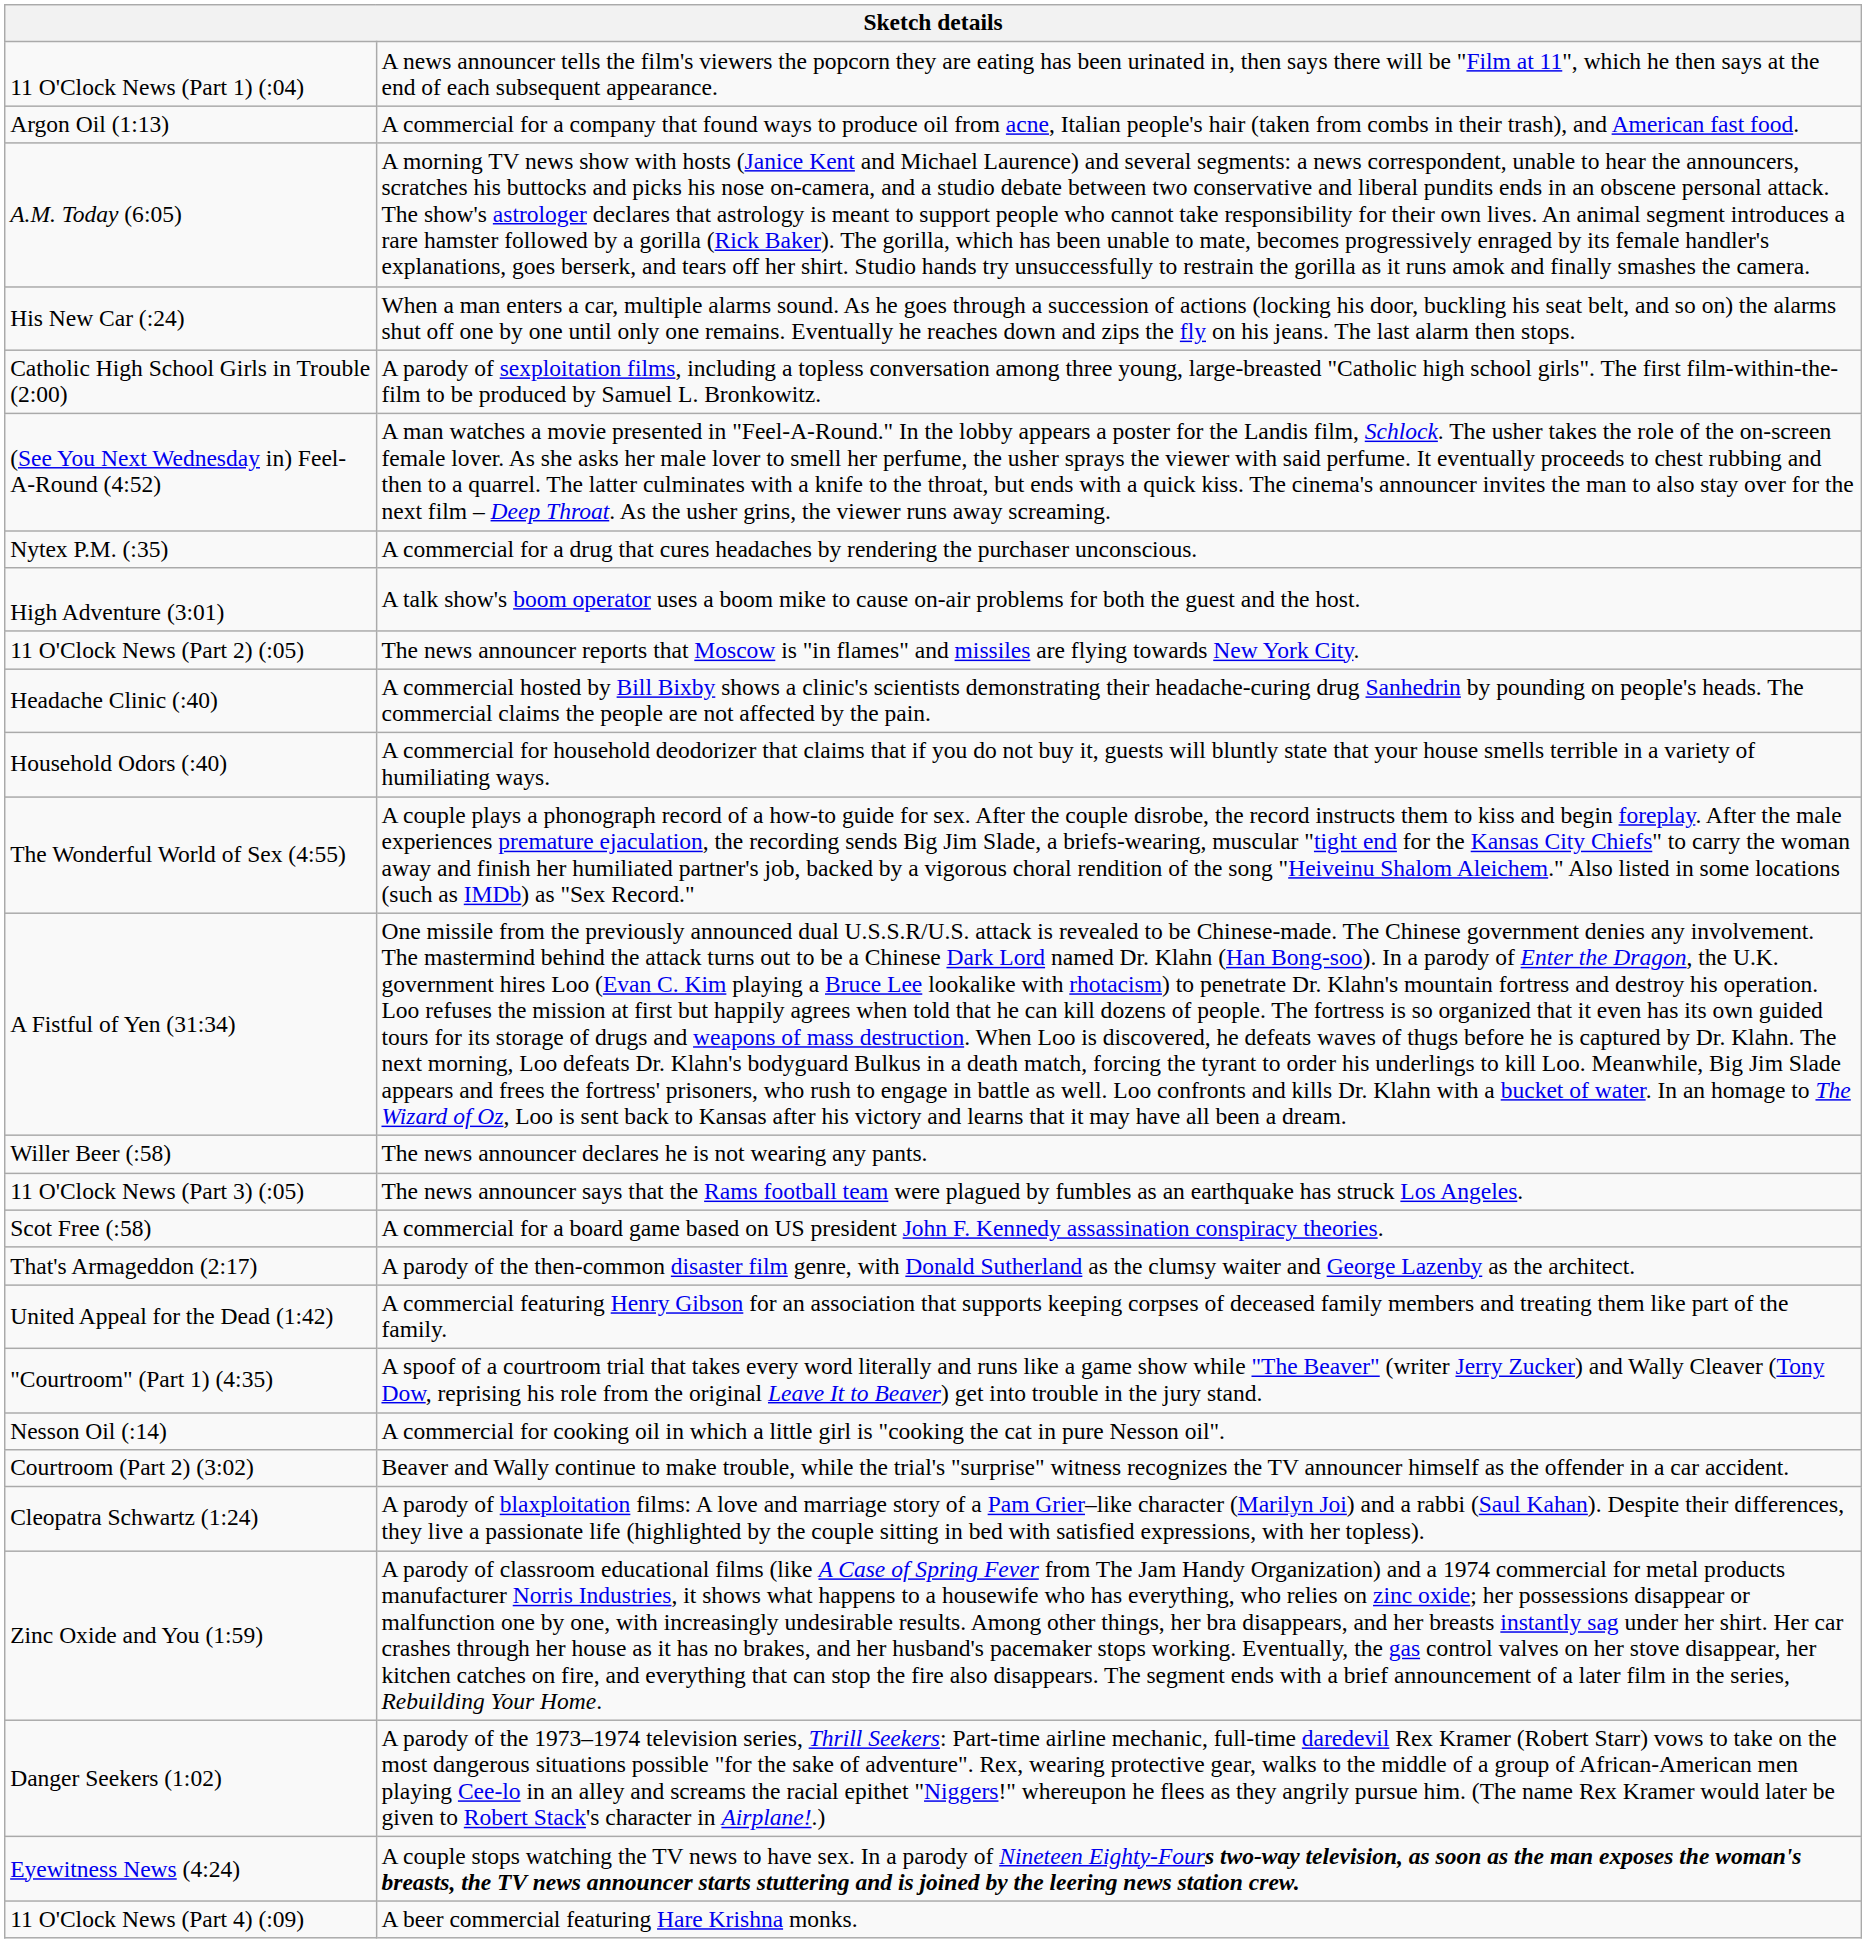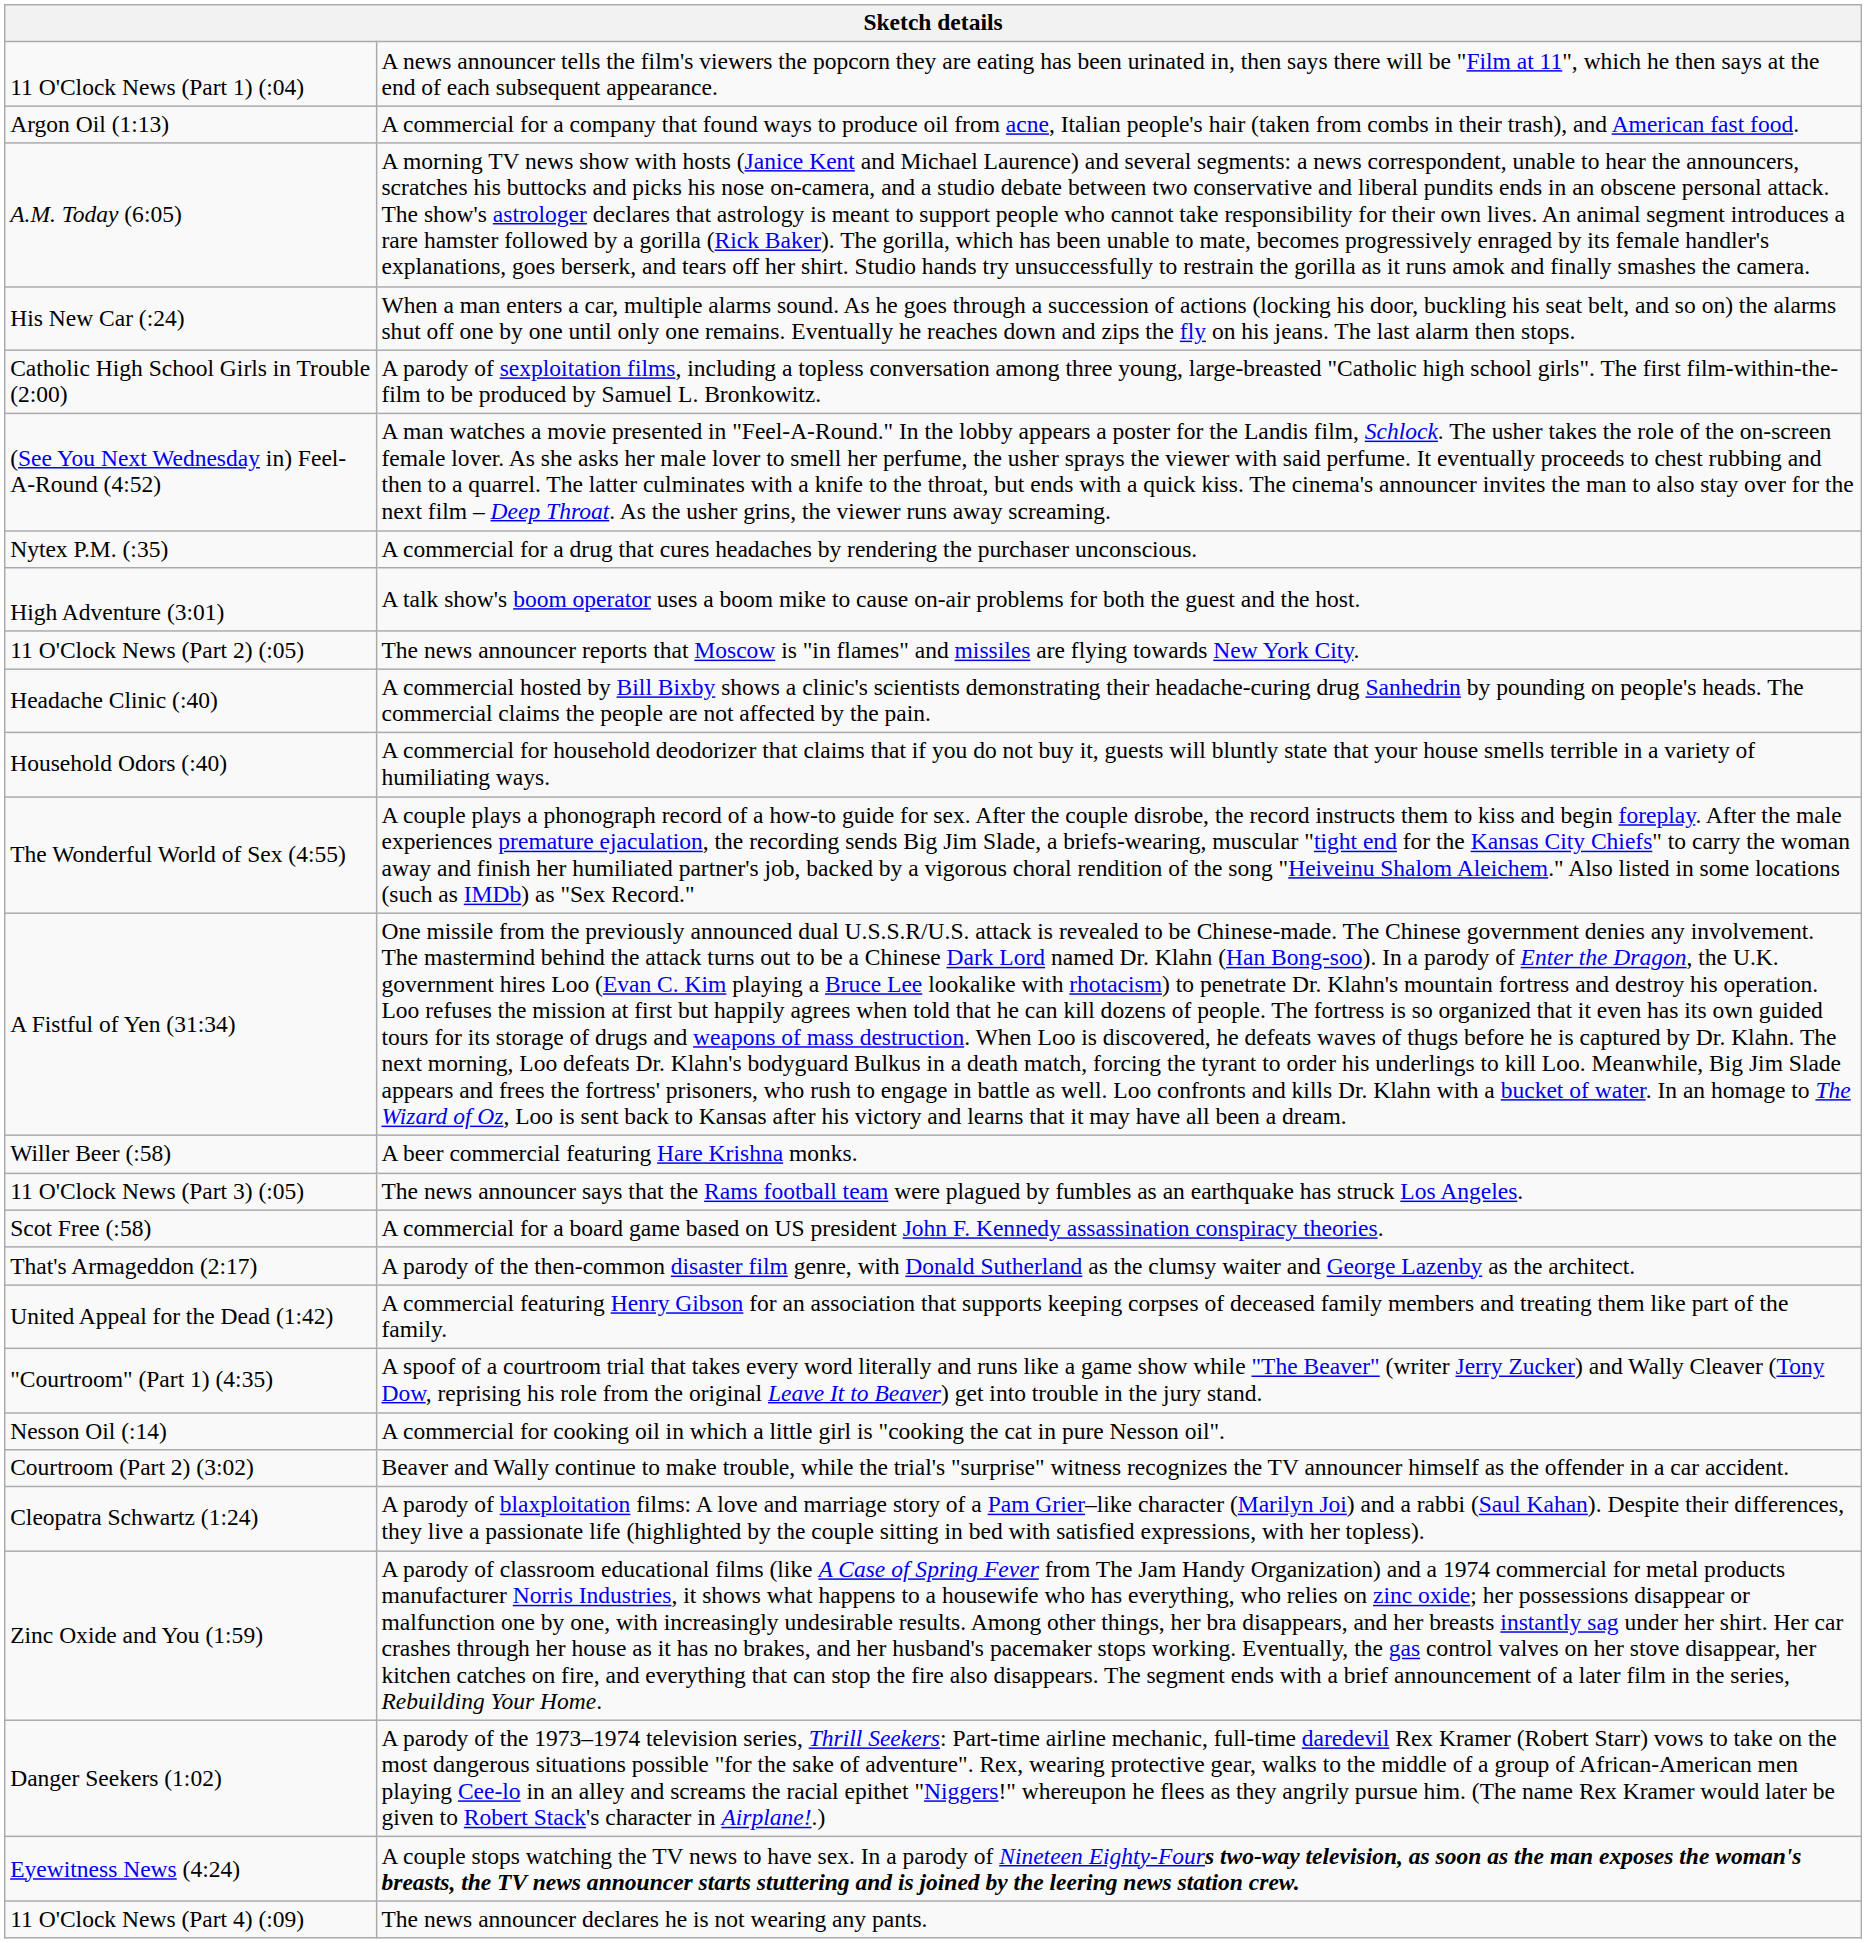Willer Beer (:58) | column 2: The news announcer declares he is not wearing any pants. -> A beer commercial featuring Hare Krishna monks.
11 O'Clock News (Part 4) (:09) | column 2: A beer commercial featuring Hare Krishna monks. -> The news announcer declares he is not wearing any pants.
